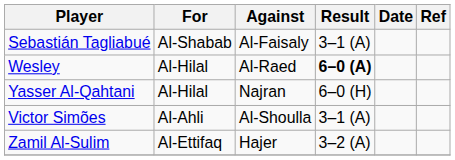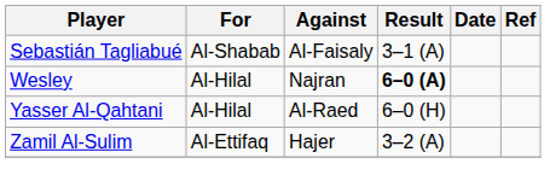Wesley | Against: Al-Raed -> Najran
Yasser Al-Qahtani | Against: Najran -> Al-Raed
- row: Victor Simões | Al-Ahli | Al-Shoulla | 3–1 (A)
